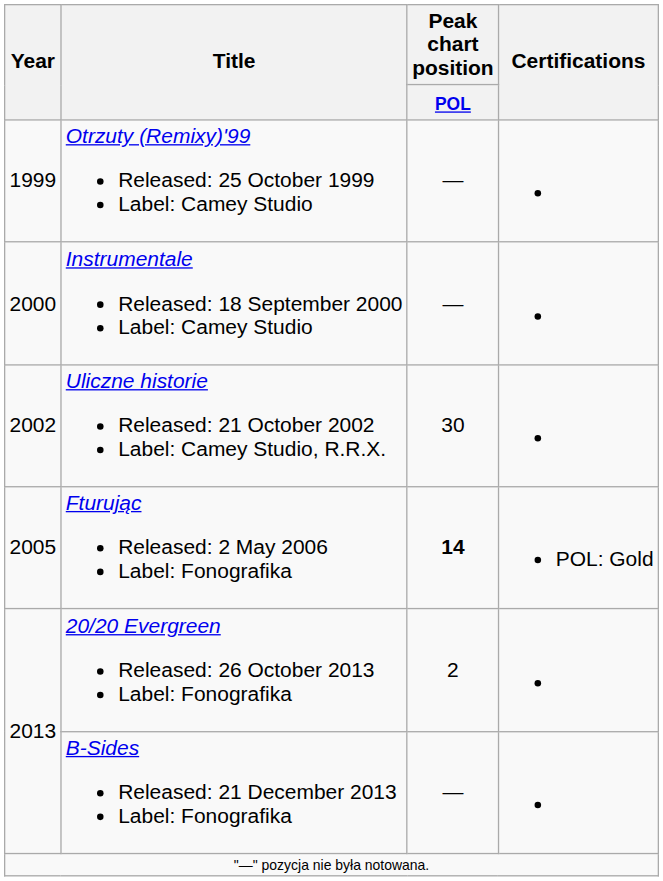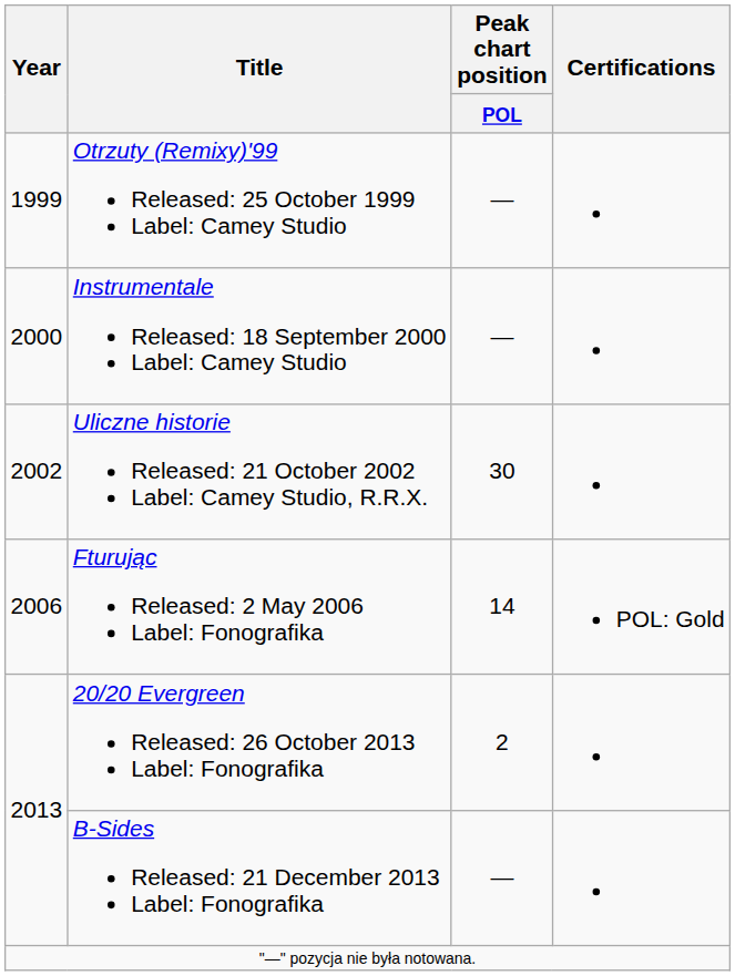Fturując Released: 2 May 2006 Label: Fonografika | Year: 2005 -> 2006
Fturując Released: 2 May 2006 Label: Fonografika | Peak chart position / POL: bold -> normal
